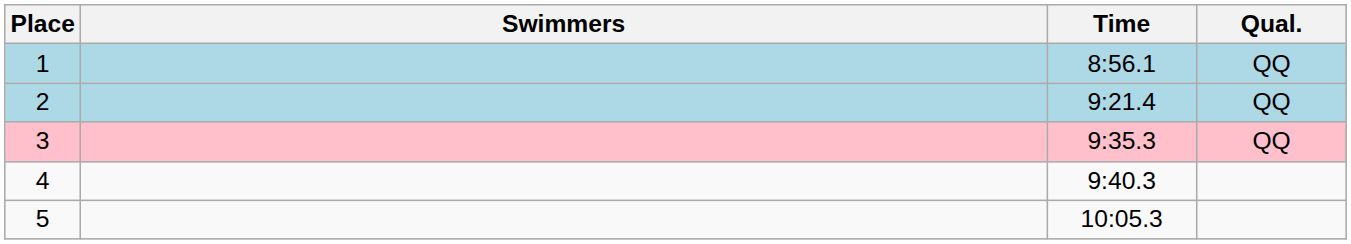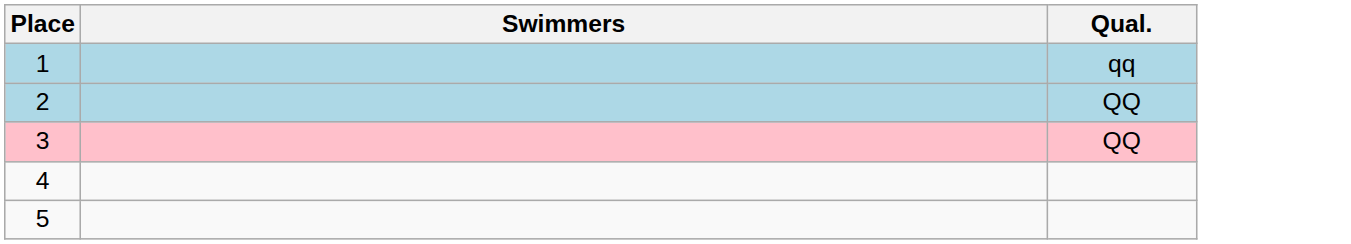- column: Time | 8:56.1 | 9:21.4 | 9:35.3 | 9:40.3 | 10:05.3
1 | Qual.: QQ -> qq
